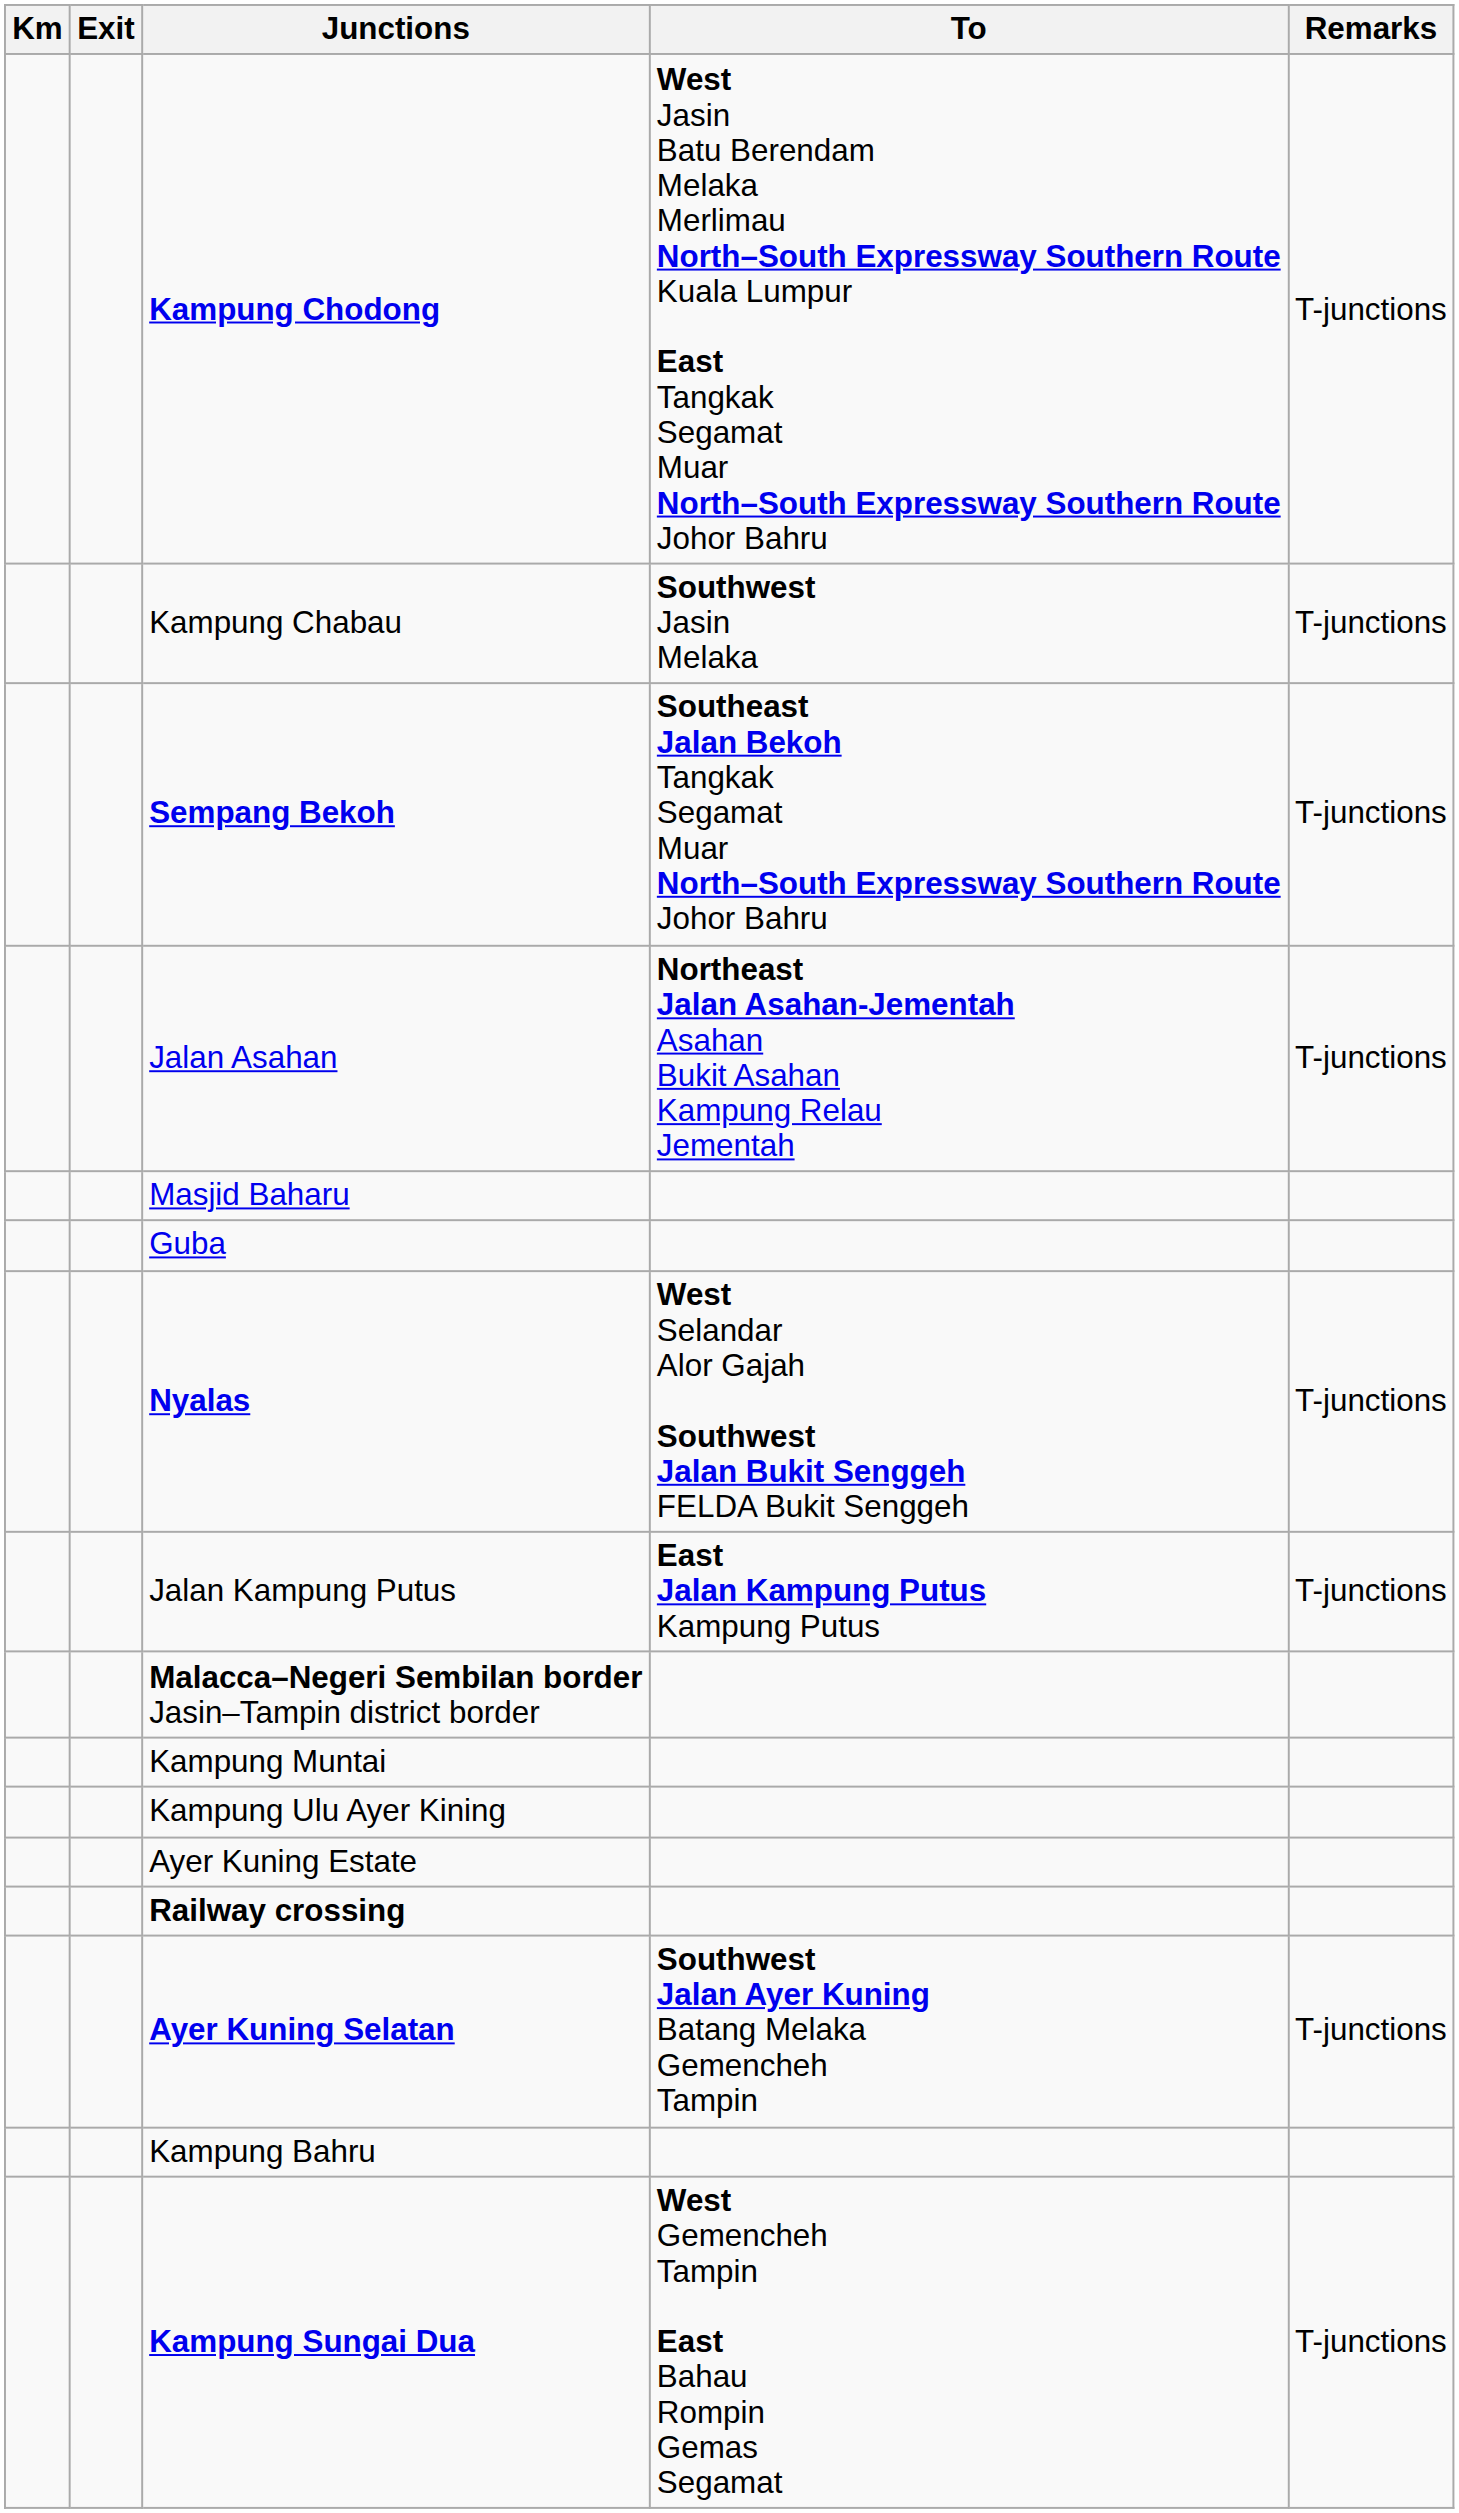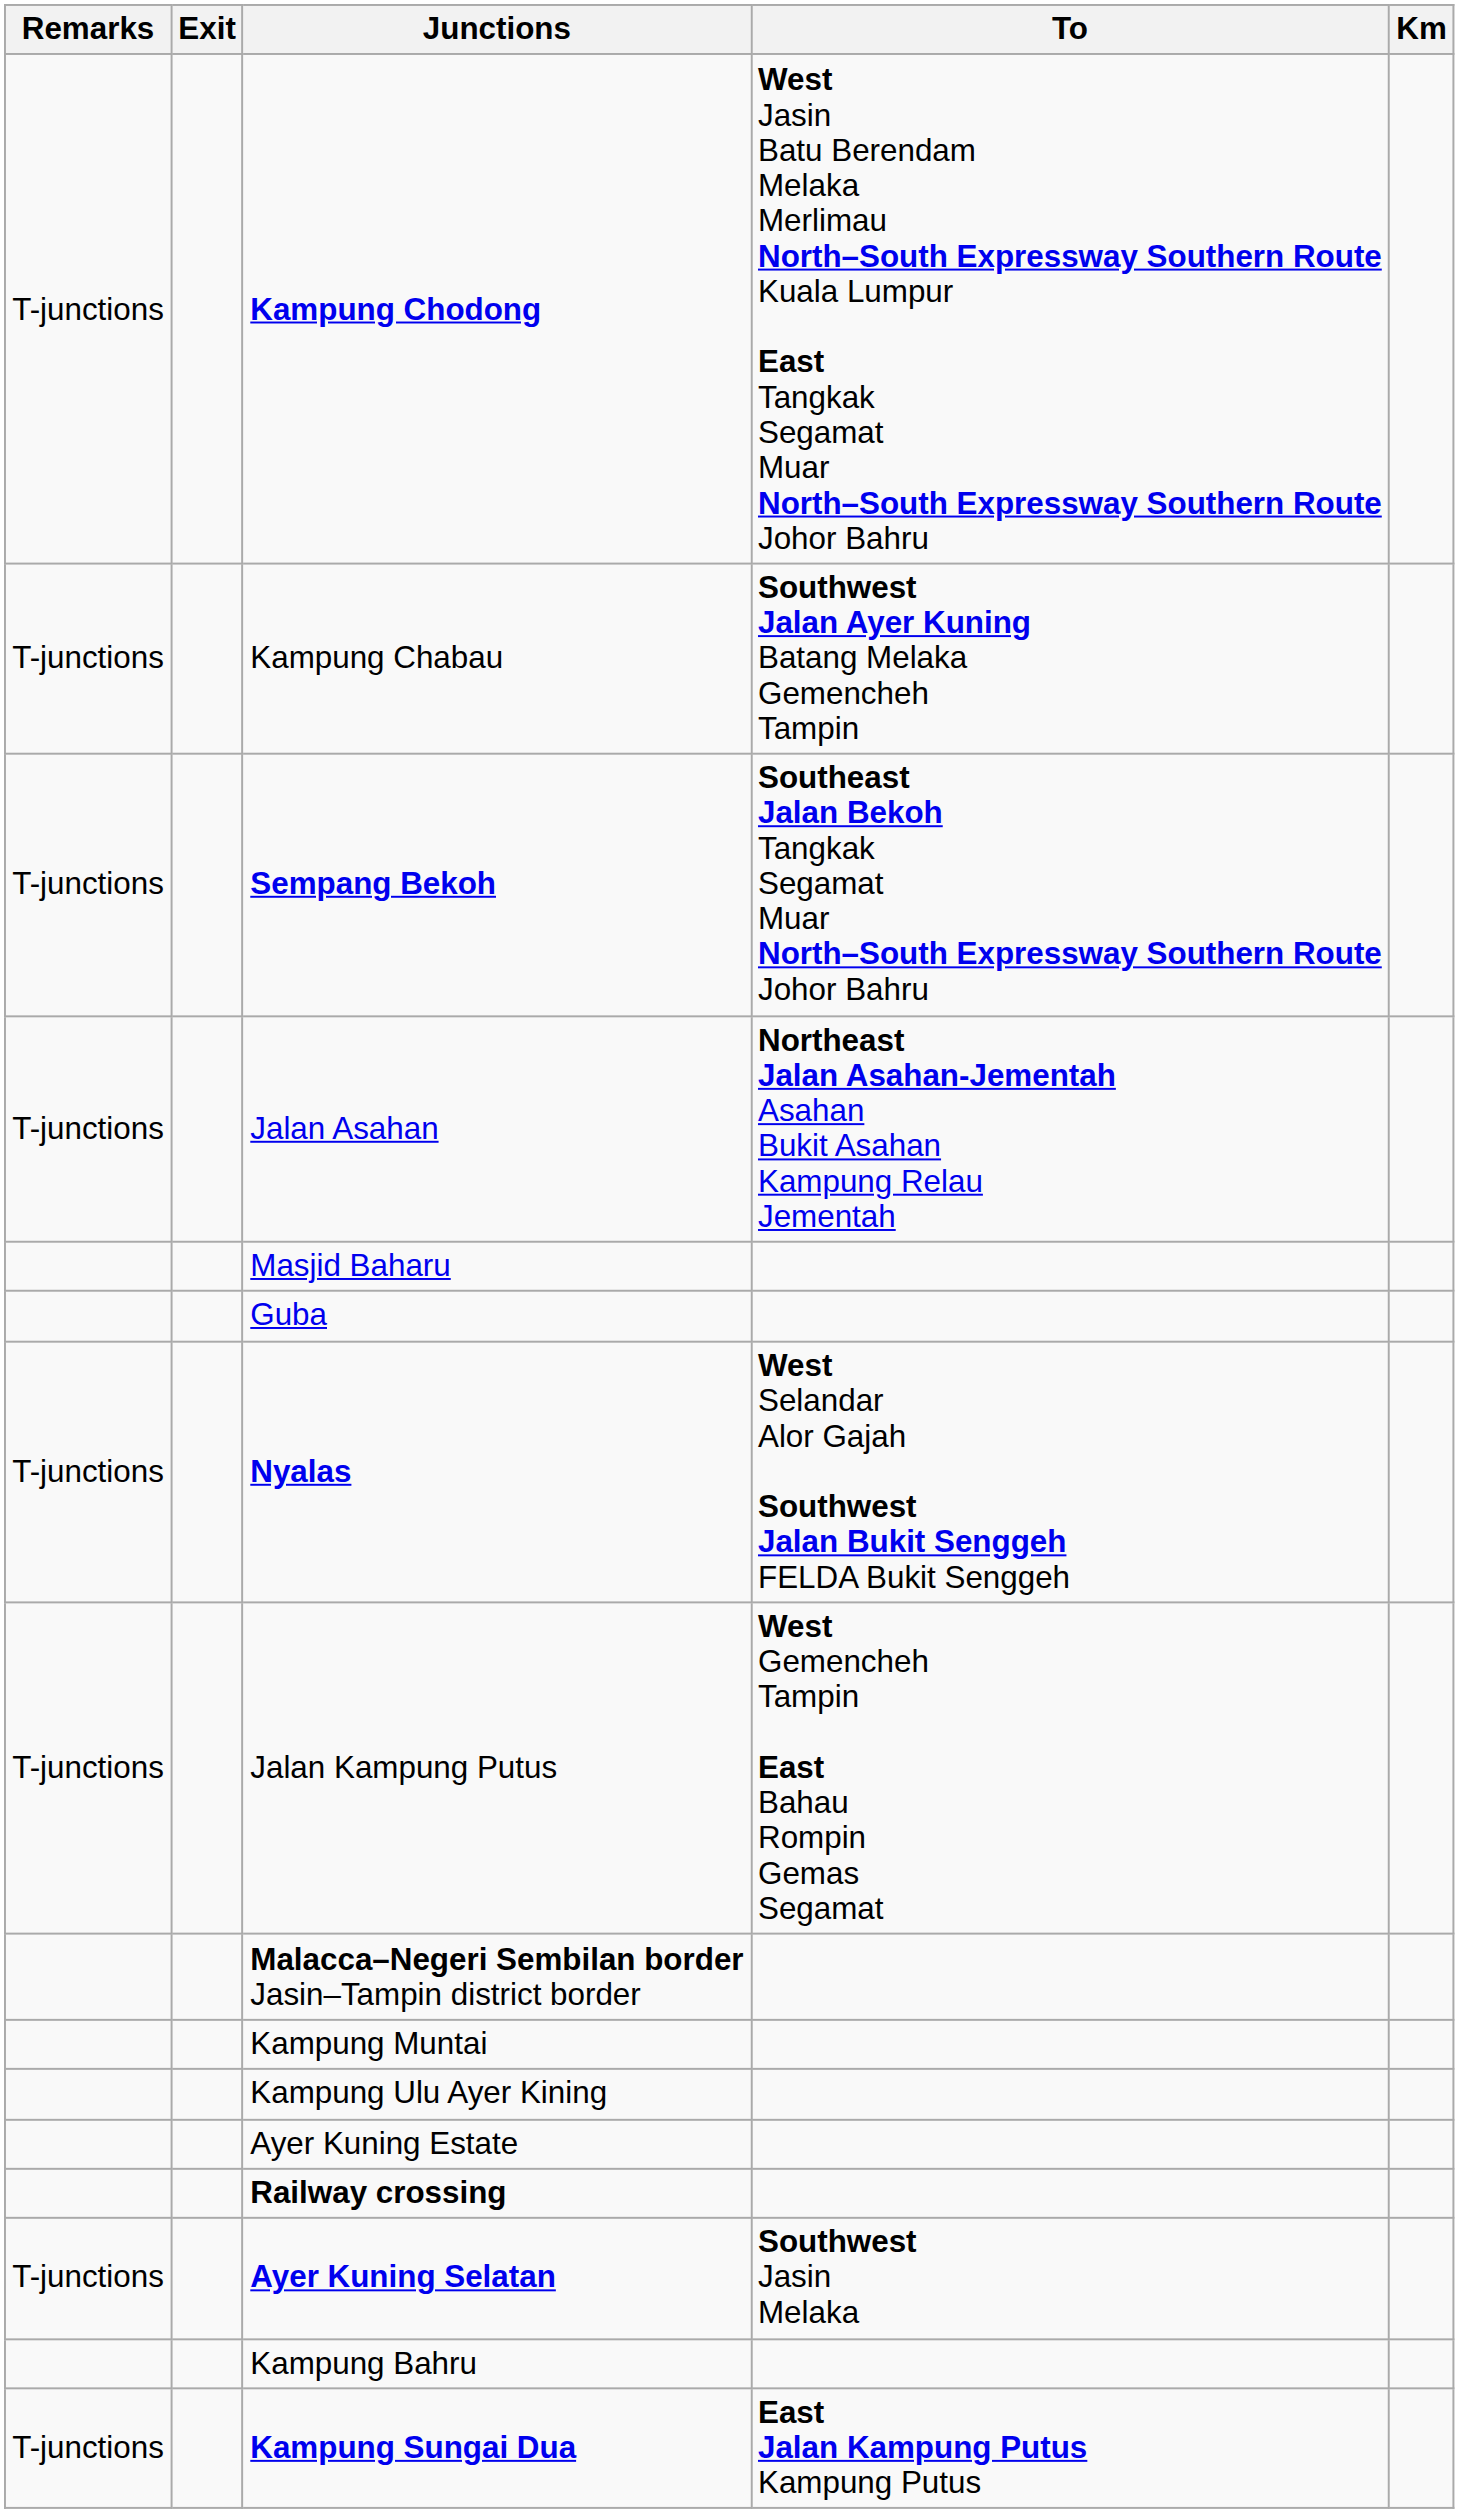columns swapped: Km <-> Remarks
Kampung Chabau | To: Southwest Jasin Melaka -> Southwest Jalan Ayer Kuning Batang Melaka Gemencheh Tampin
Jalan Kampung Putus | To: East Jalan Kampung Putus Kampung Putus -> West Gemencheh Tampin East Bahau Rompin Gemas Segamat
Ayer Kuning Selatan | To: Southwest Jalan Ayer Kuning Batang Melaka Gemencheh Tampin -> Southwest Jasin Melaka
Kampung Sungai Dua | To: West Gemencheh Tampin East Bahau Rompin Gemas Segamat -> East Jalan Kampung Putus Kampung Putus
